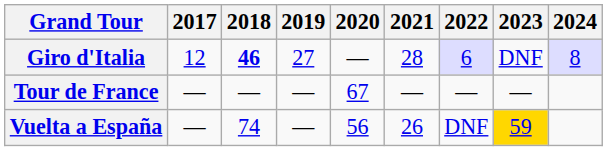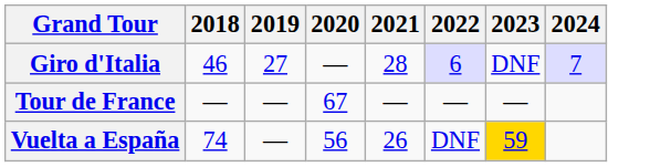- column: 2017 | 12 | — | —
Giro d'Italia | 2018: bold -> normal
Giro d'Italia | 2024: 8 -> 7
